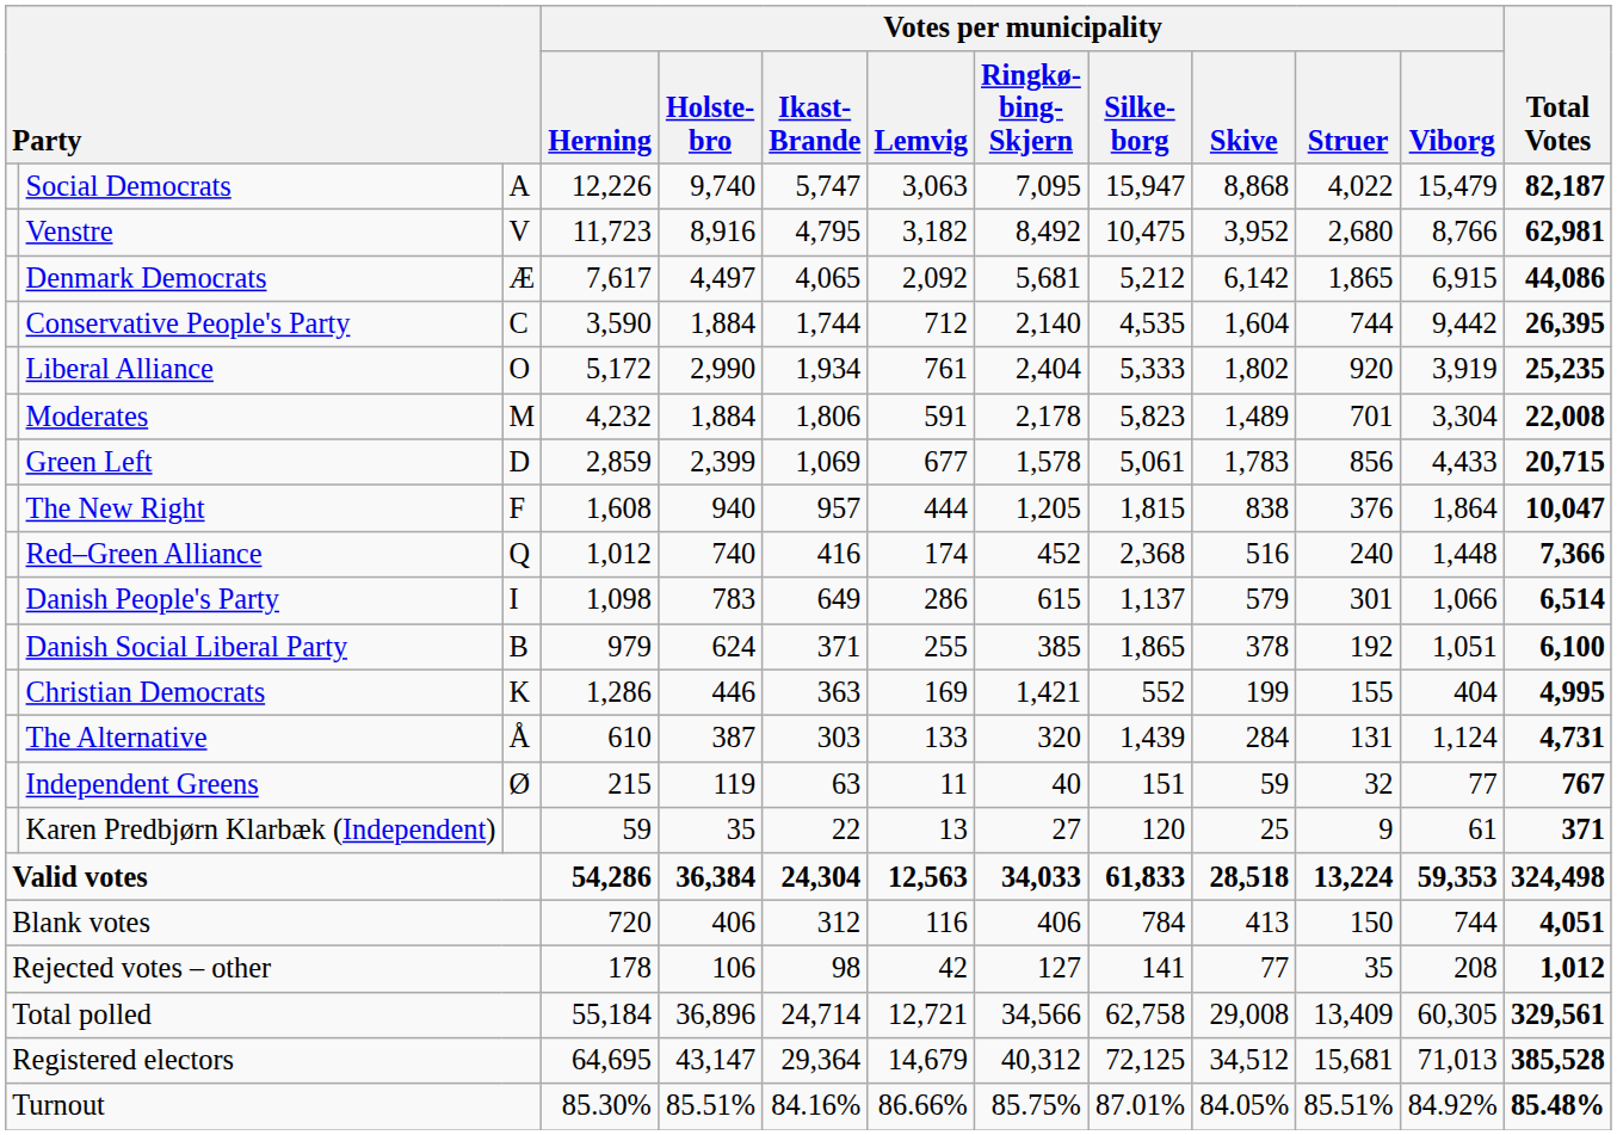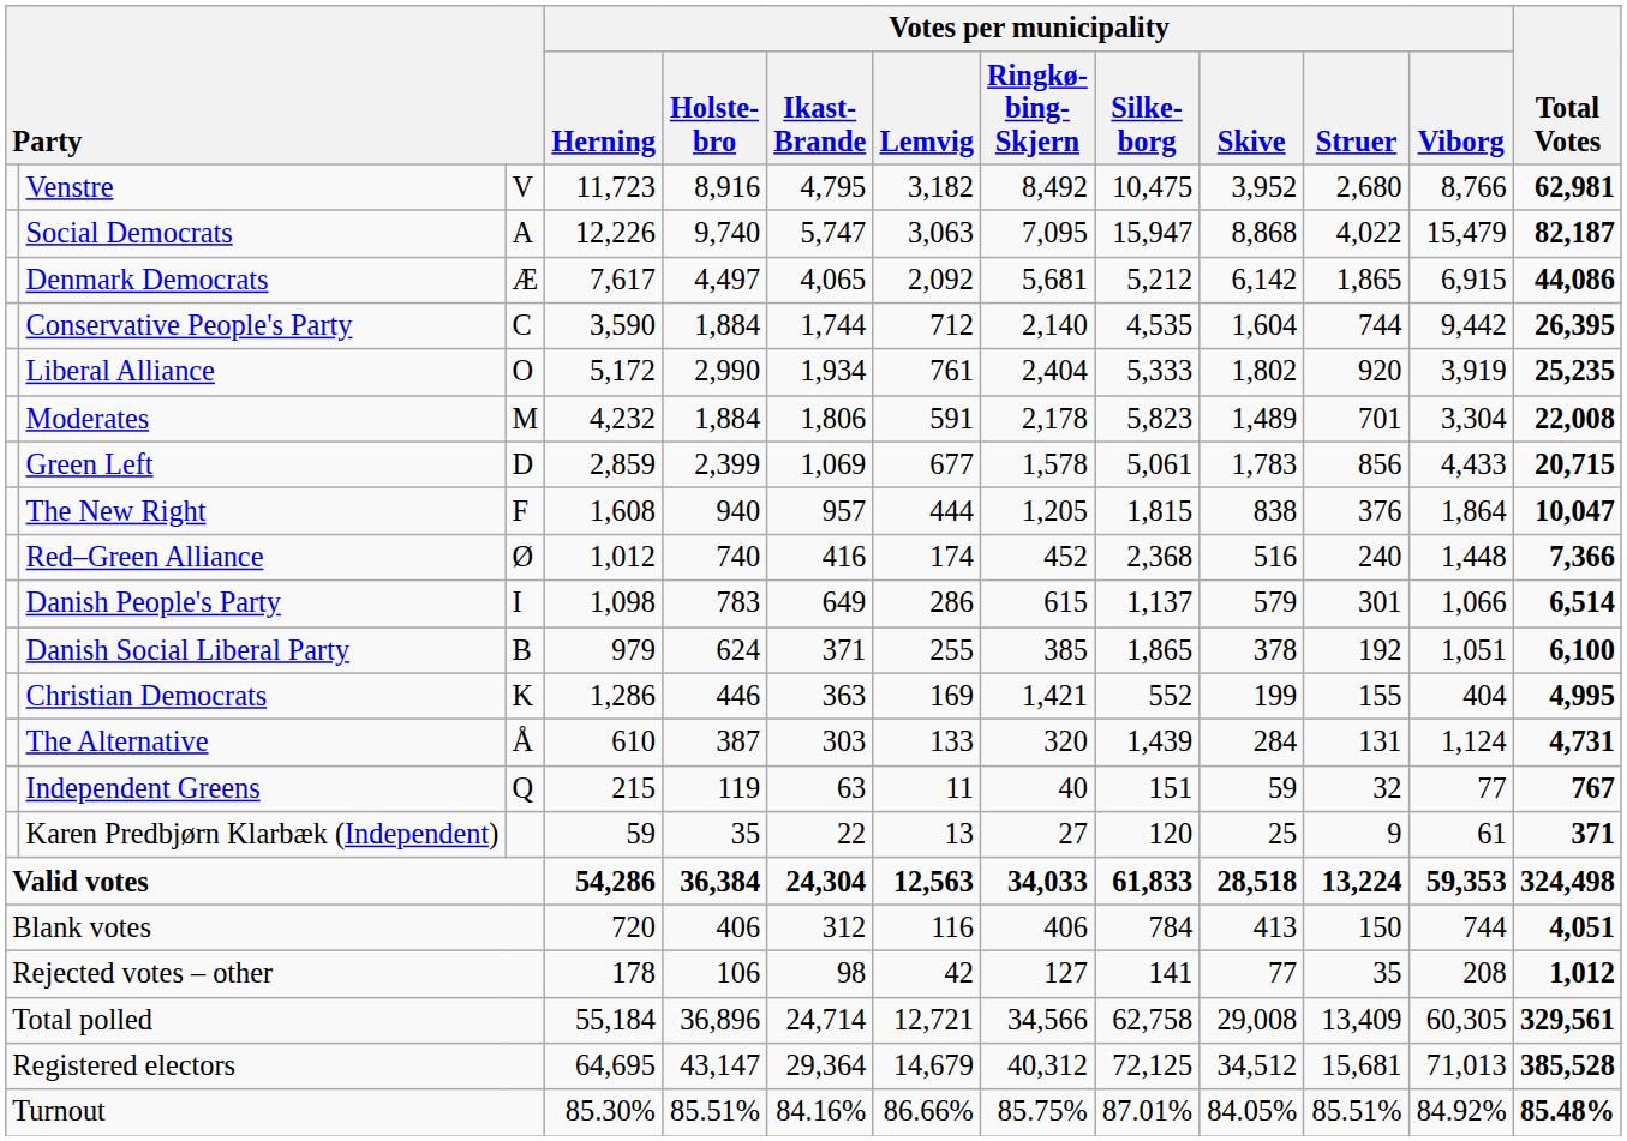rows swapped: Social Democrats <-> Venstre
Red–Green Alliance | column 3: Q -> Ø
Independent Greens | column 3: Ø -> Q
